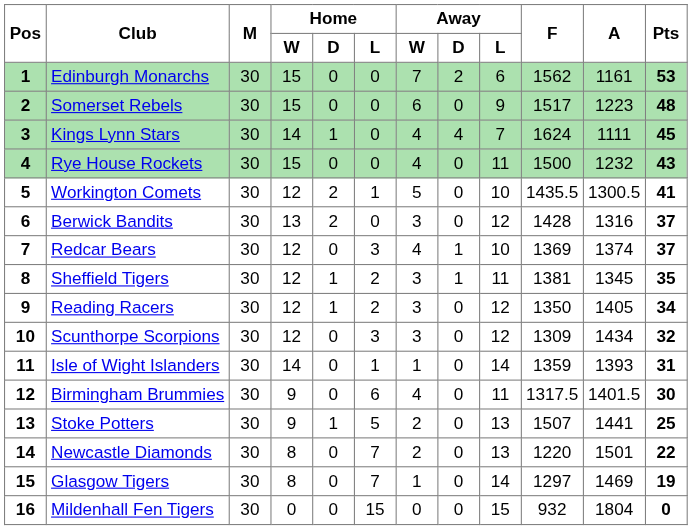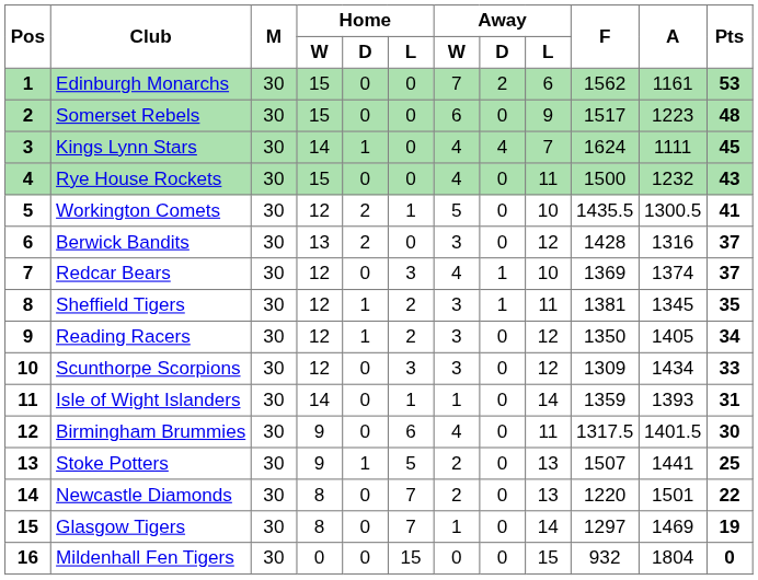Scunthorpe Scorpions | Pts: 32 -> 33
